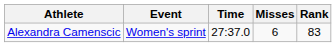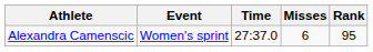Alexandra Camenscic | Rank: 83 -> 95
